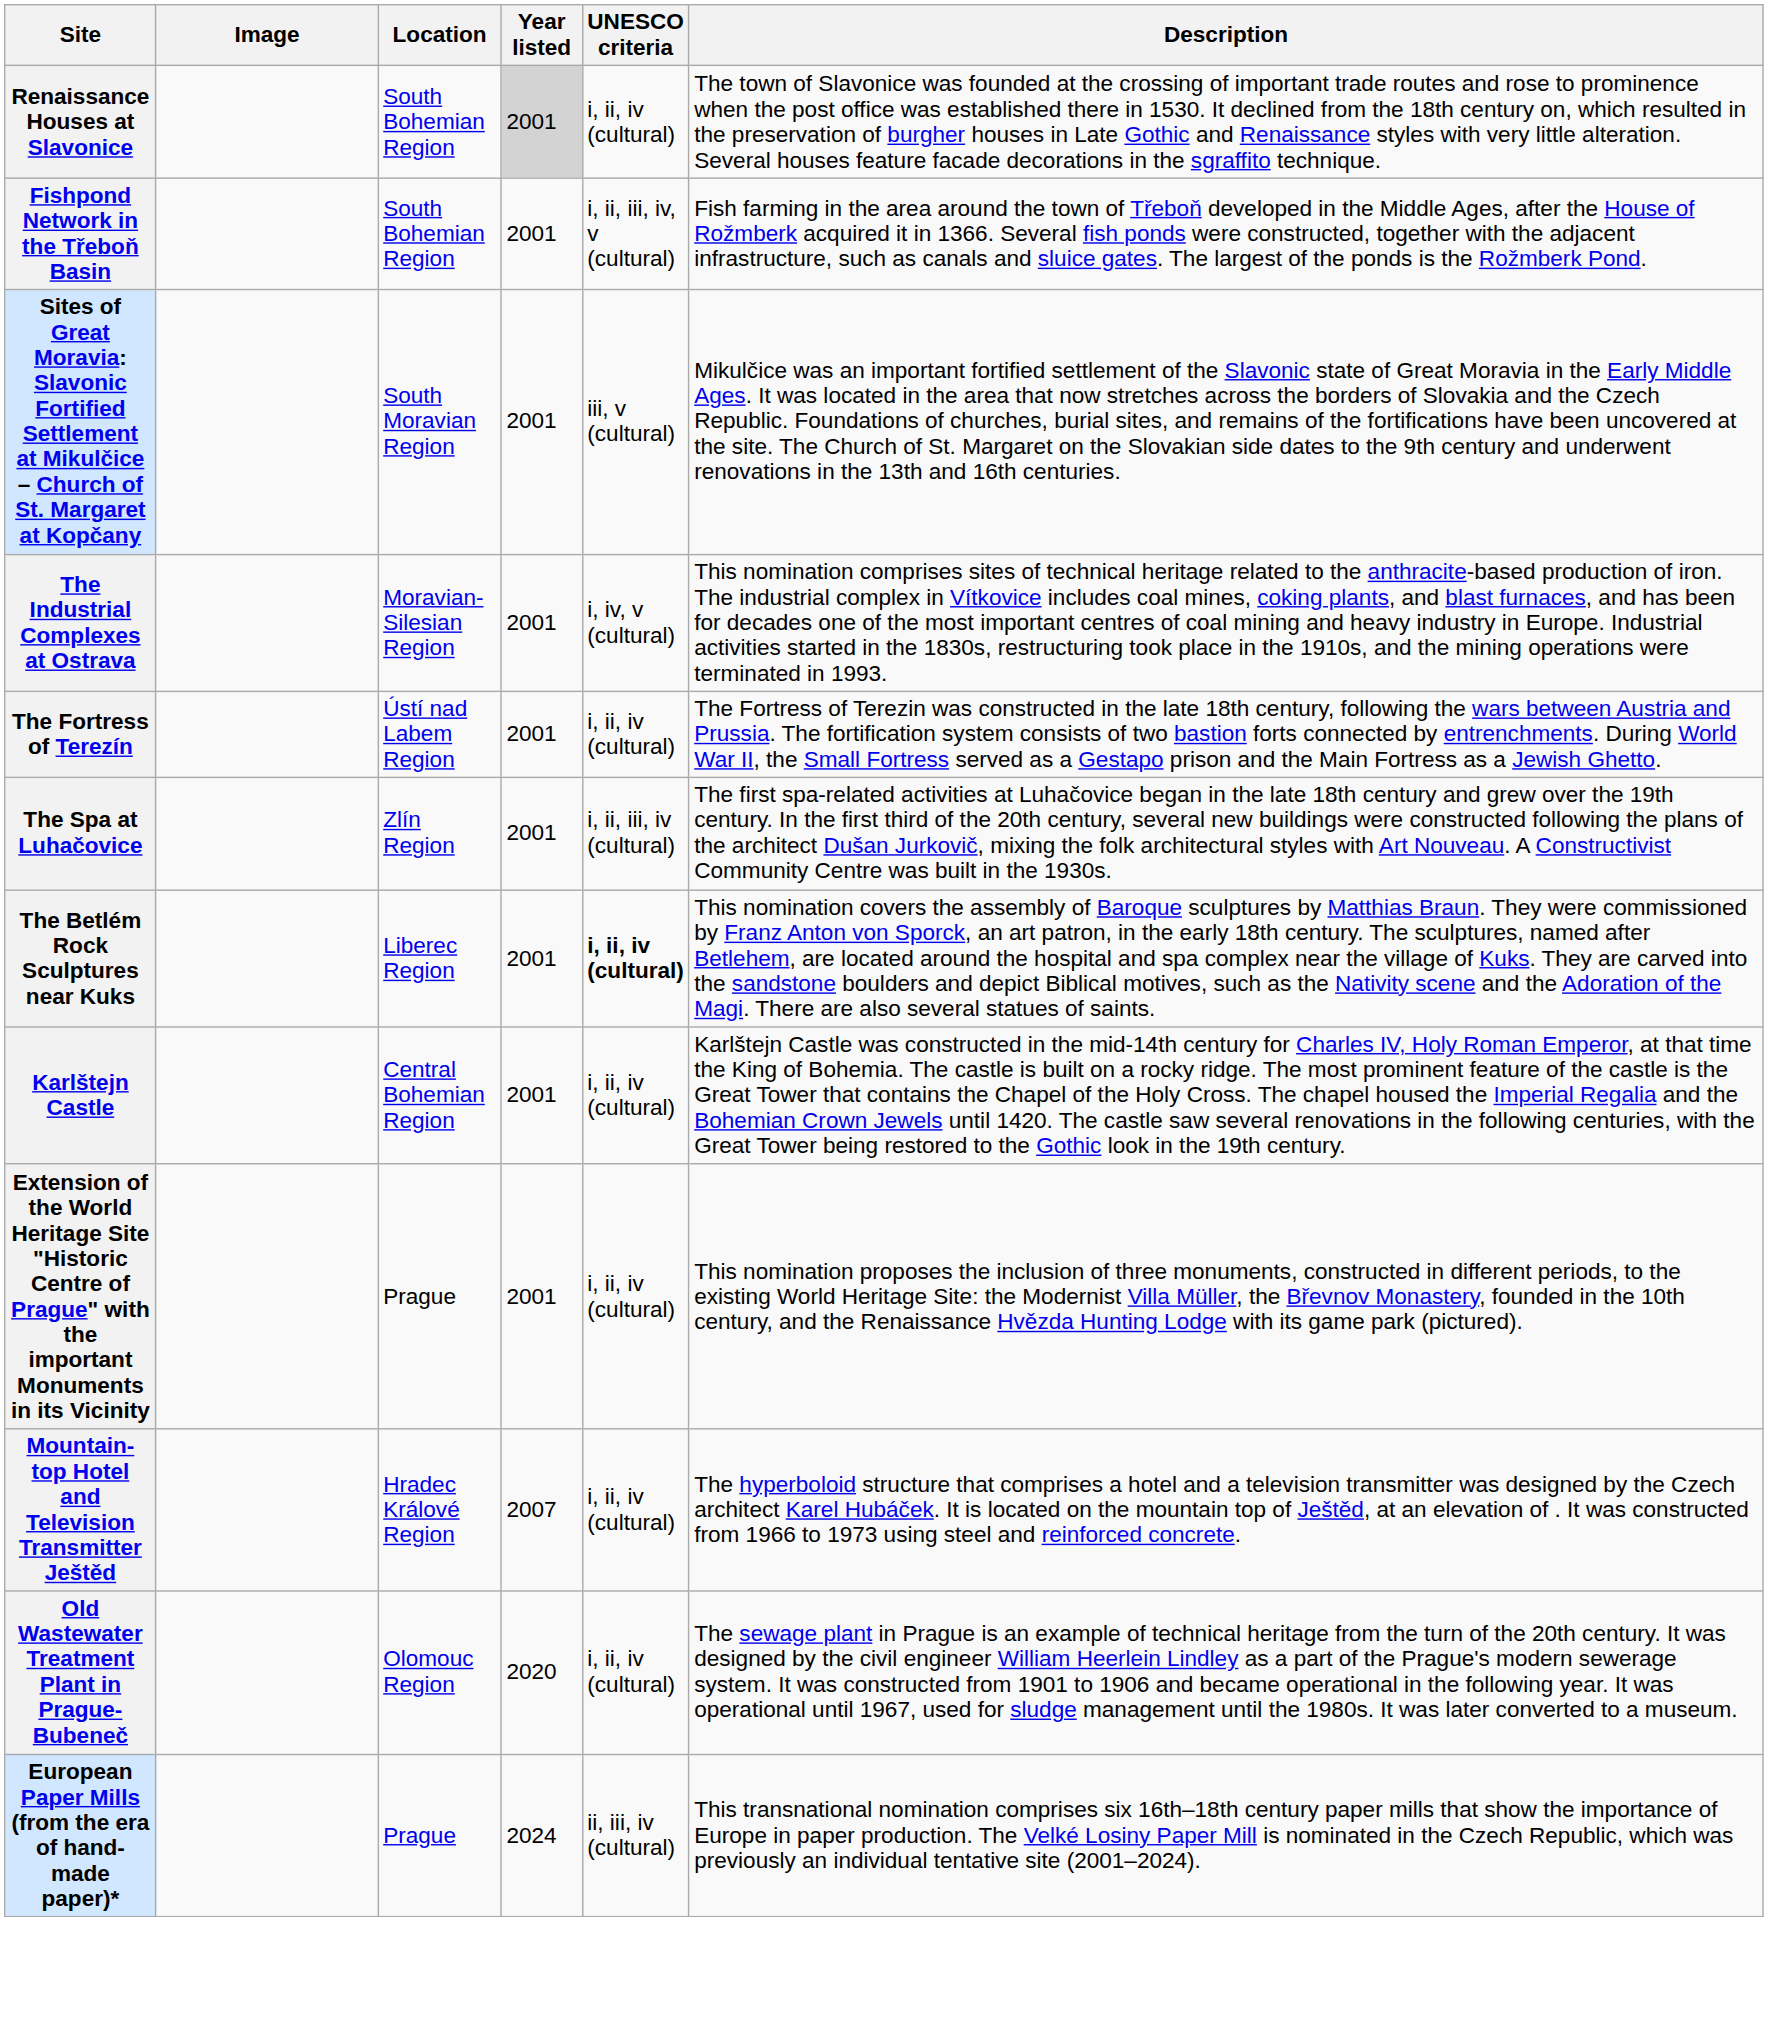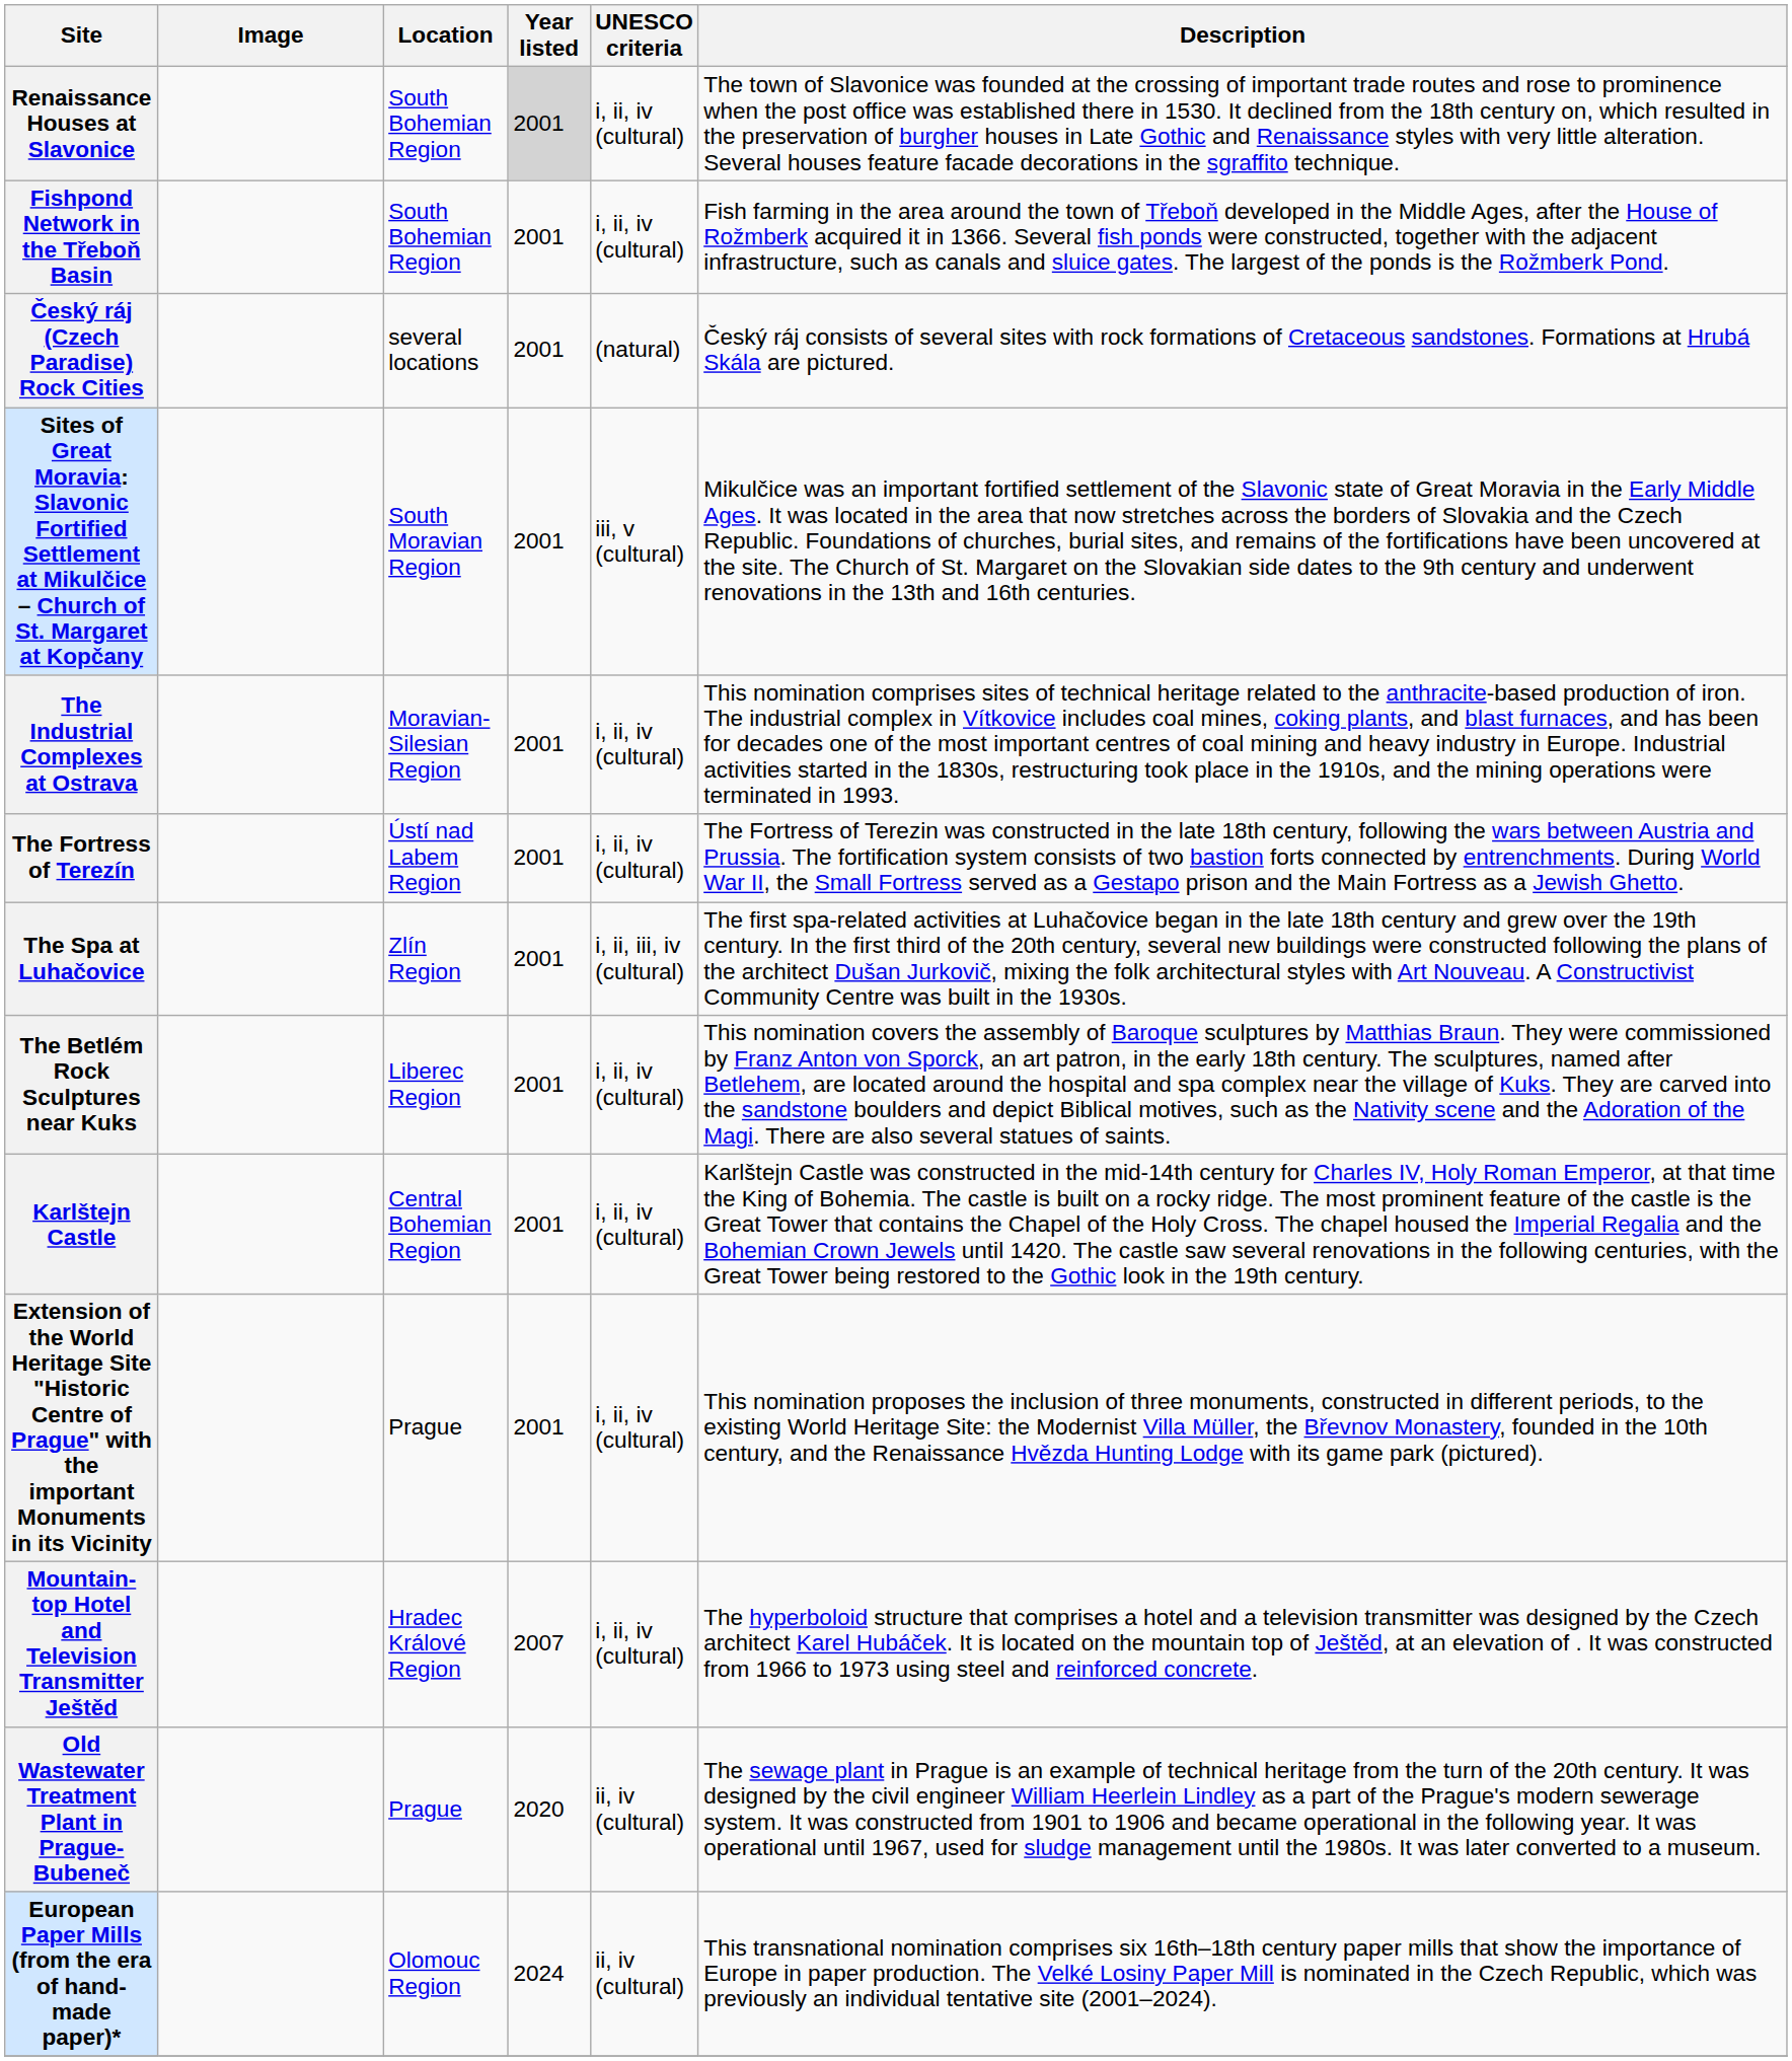Fishpond Network in the Třeboň Basin | UNESCO criteria: i, ii, iii, iv, v (cultural) -> i, ii, iv (cultural)
+ row: Český ráj (Czech Paradise) Rock Cities | several locations | 2001 | (natural) | Český ráj consists of several sites with rock formations of Cretaceous sandstones. Formations at Hrubá Skála are pictured.
The Industrial Complexes at Ostrava | UNESCO criteria: i, iv, v (cultural) -> i, ii, iv (cultural)
The Betlém Rock Sculptures near Kuks | UNESCO criteria: bold -> normal
Old Wastewater Treatment Plant in Prague-Bubeneč | Location: Olomouc Region -> Prague
Old Wastewater Treatment Plant in Prague-Bubeneč | UNESCO criteria: i, ii, iv (cultural) -> ii, iv (cultural)
European Paper Mills (from the era of hand-made paper)* | Location: Prague -> Olomouc Region
European Paper Mills (from the era of hand-made paper)* | UNESCO criteria: ii, iii, iv (cultural) -> ii, iv (cultural)
